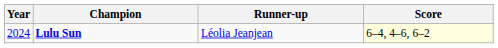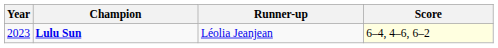Lulu Sun | Year: 2024 -> 2023
